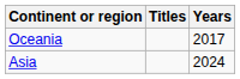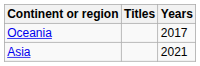Asia | Years: 2024 -> 2021
